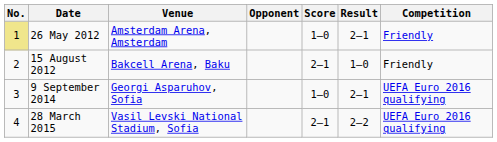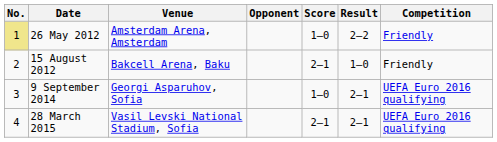26 May 2012 | Result: 2–1 -> 2–2
28 March 2015 | Result: 2–2 -> 2–1
